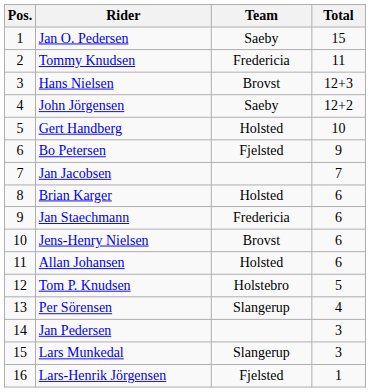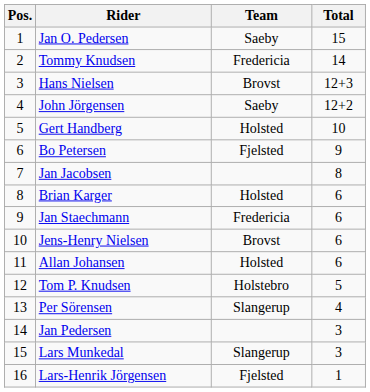Tommy Knudsen | Total: 11 -> 14
Jan Jacobsen | Total: 7 -> 8
